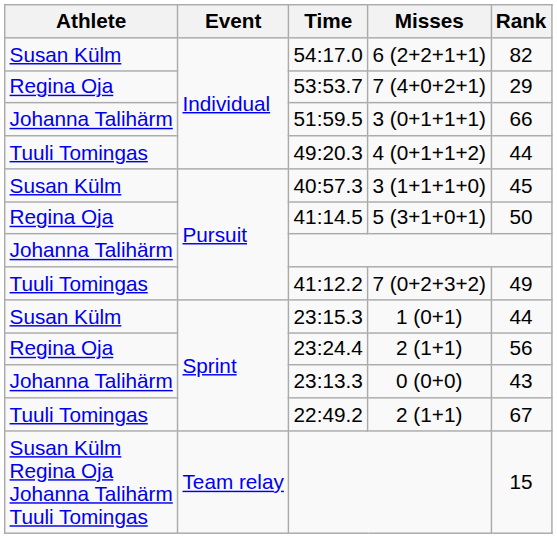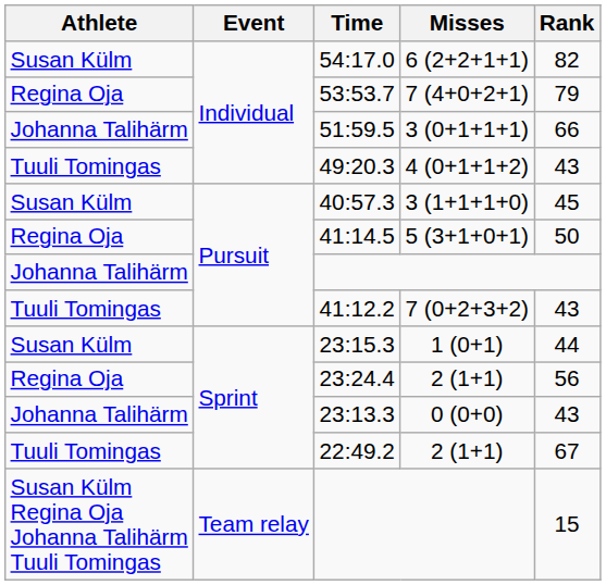53:53.7 | Rank: 29 -> 79
49:20.3 | Rank: 44 -> 43
41:12.2 | Rank: 49 -> 43
